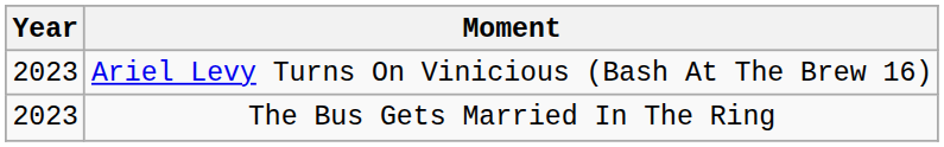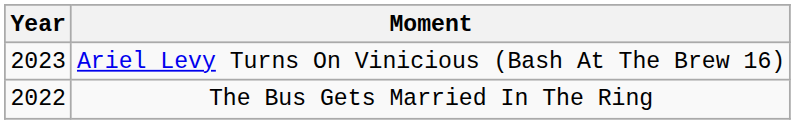The Bus Gets Married In The Ring | Year: 2023 -> 2022
